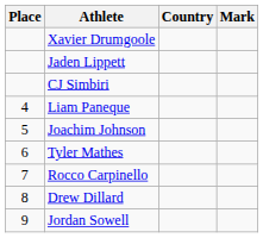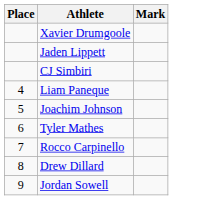- column: Country
